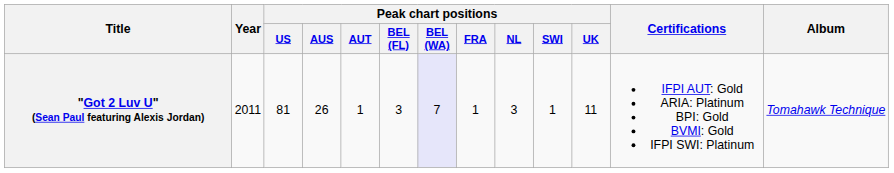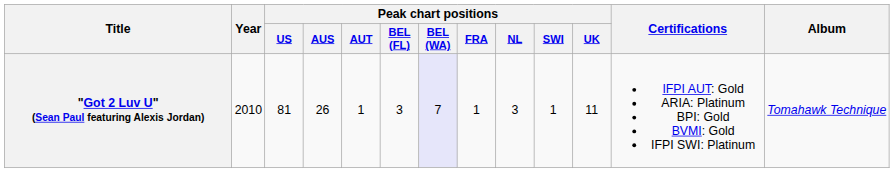"Got 2 Luv U" (Sean Paul featuring Alexis Jordan) | Year: 2011 -> 2010
